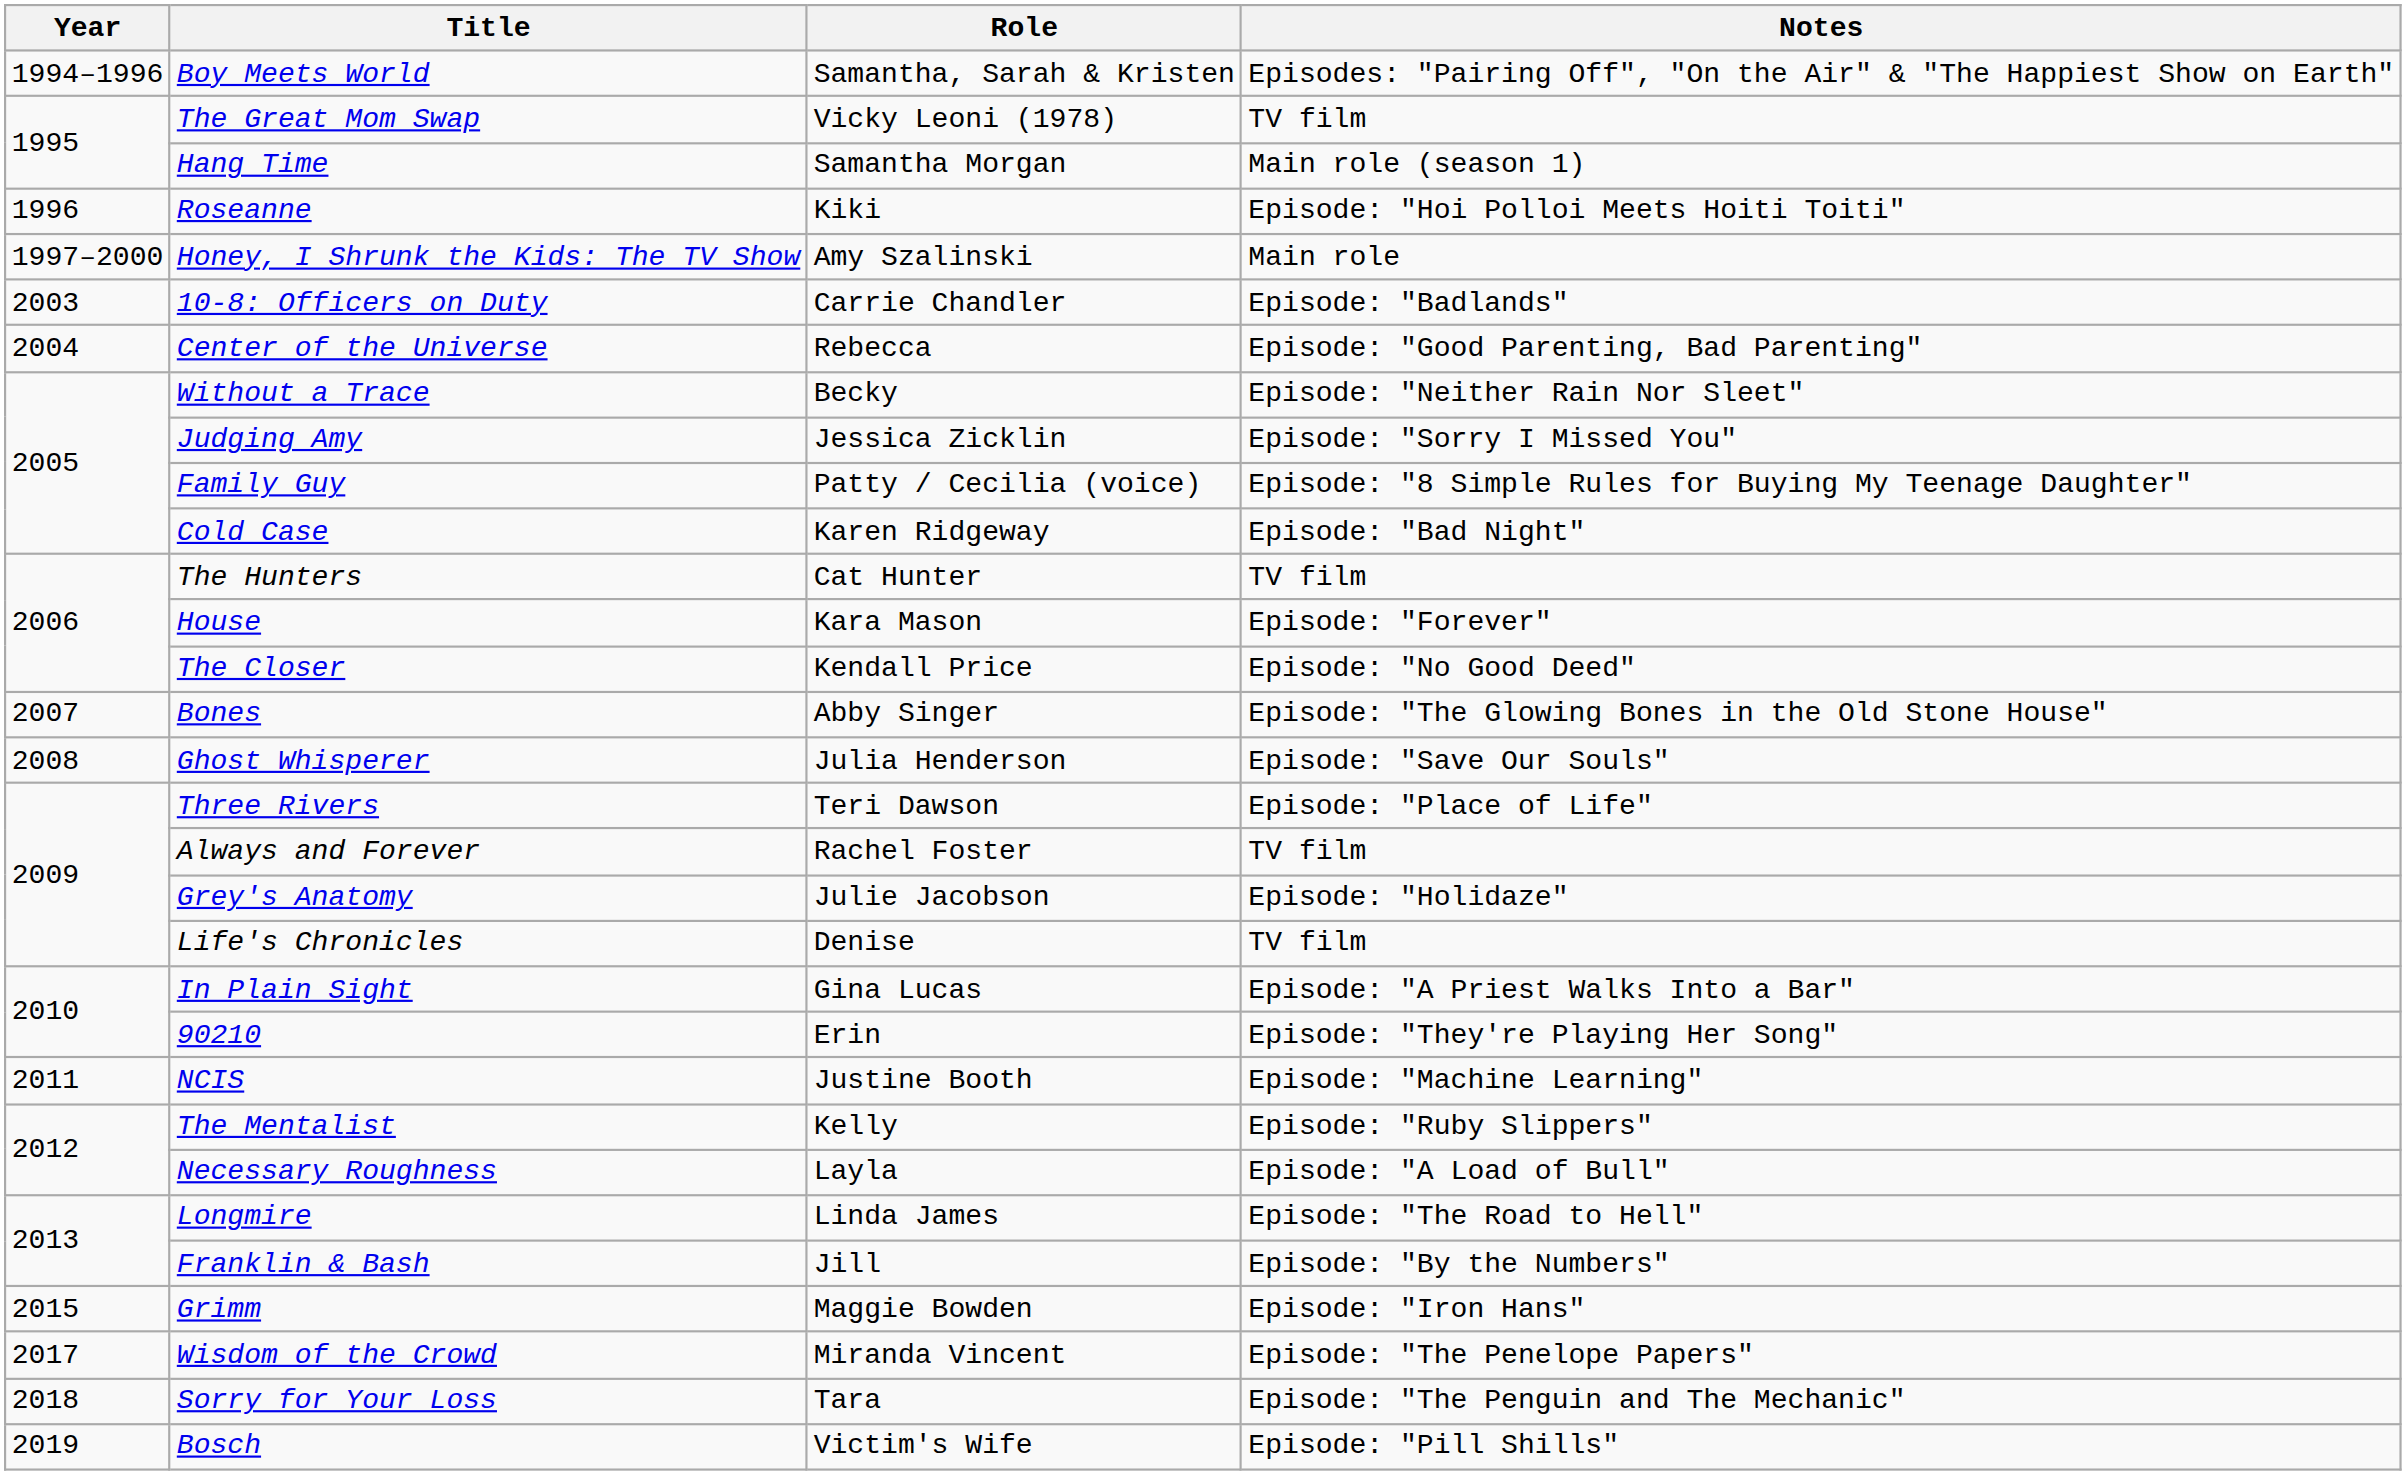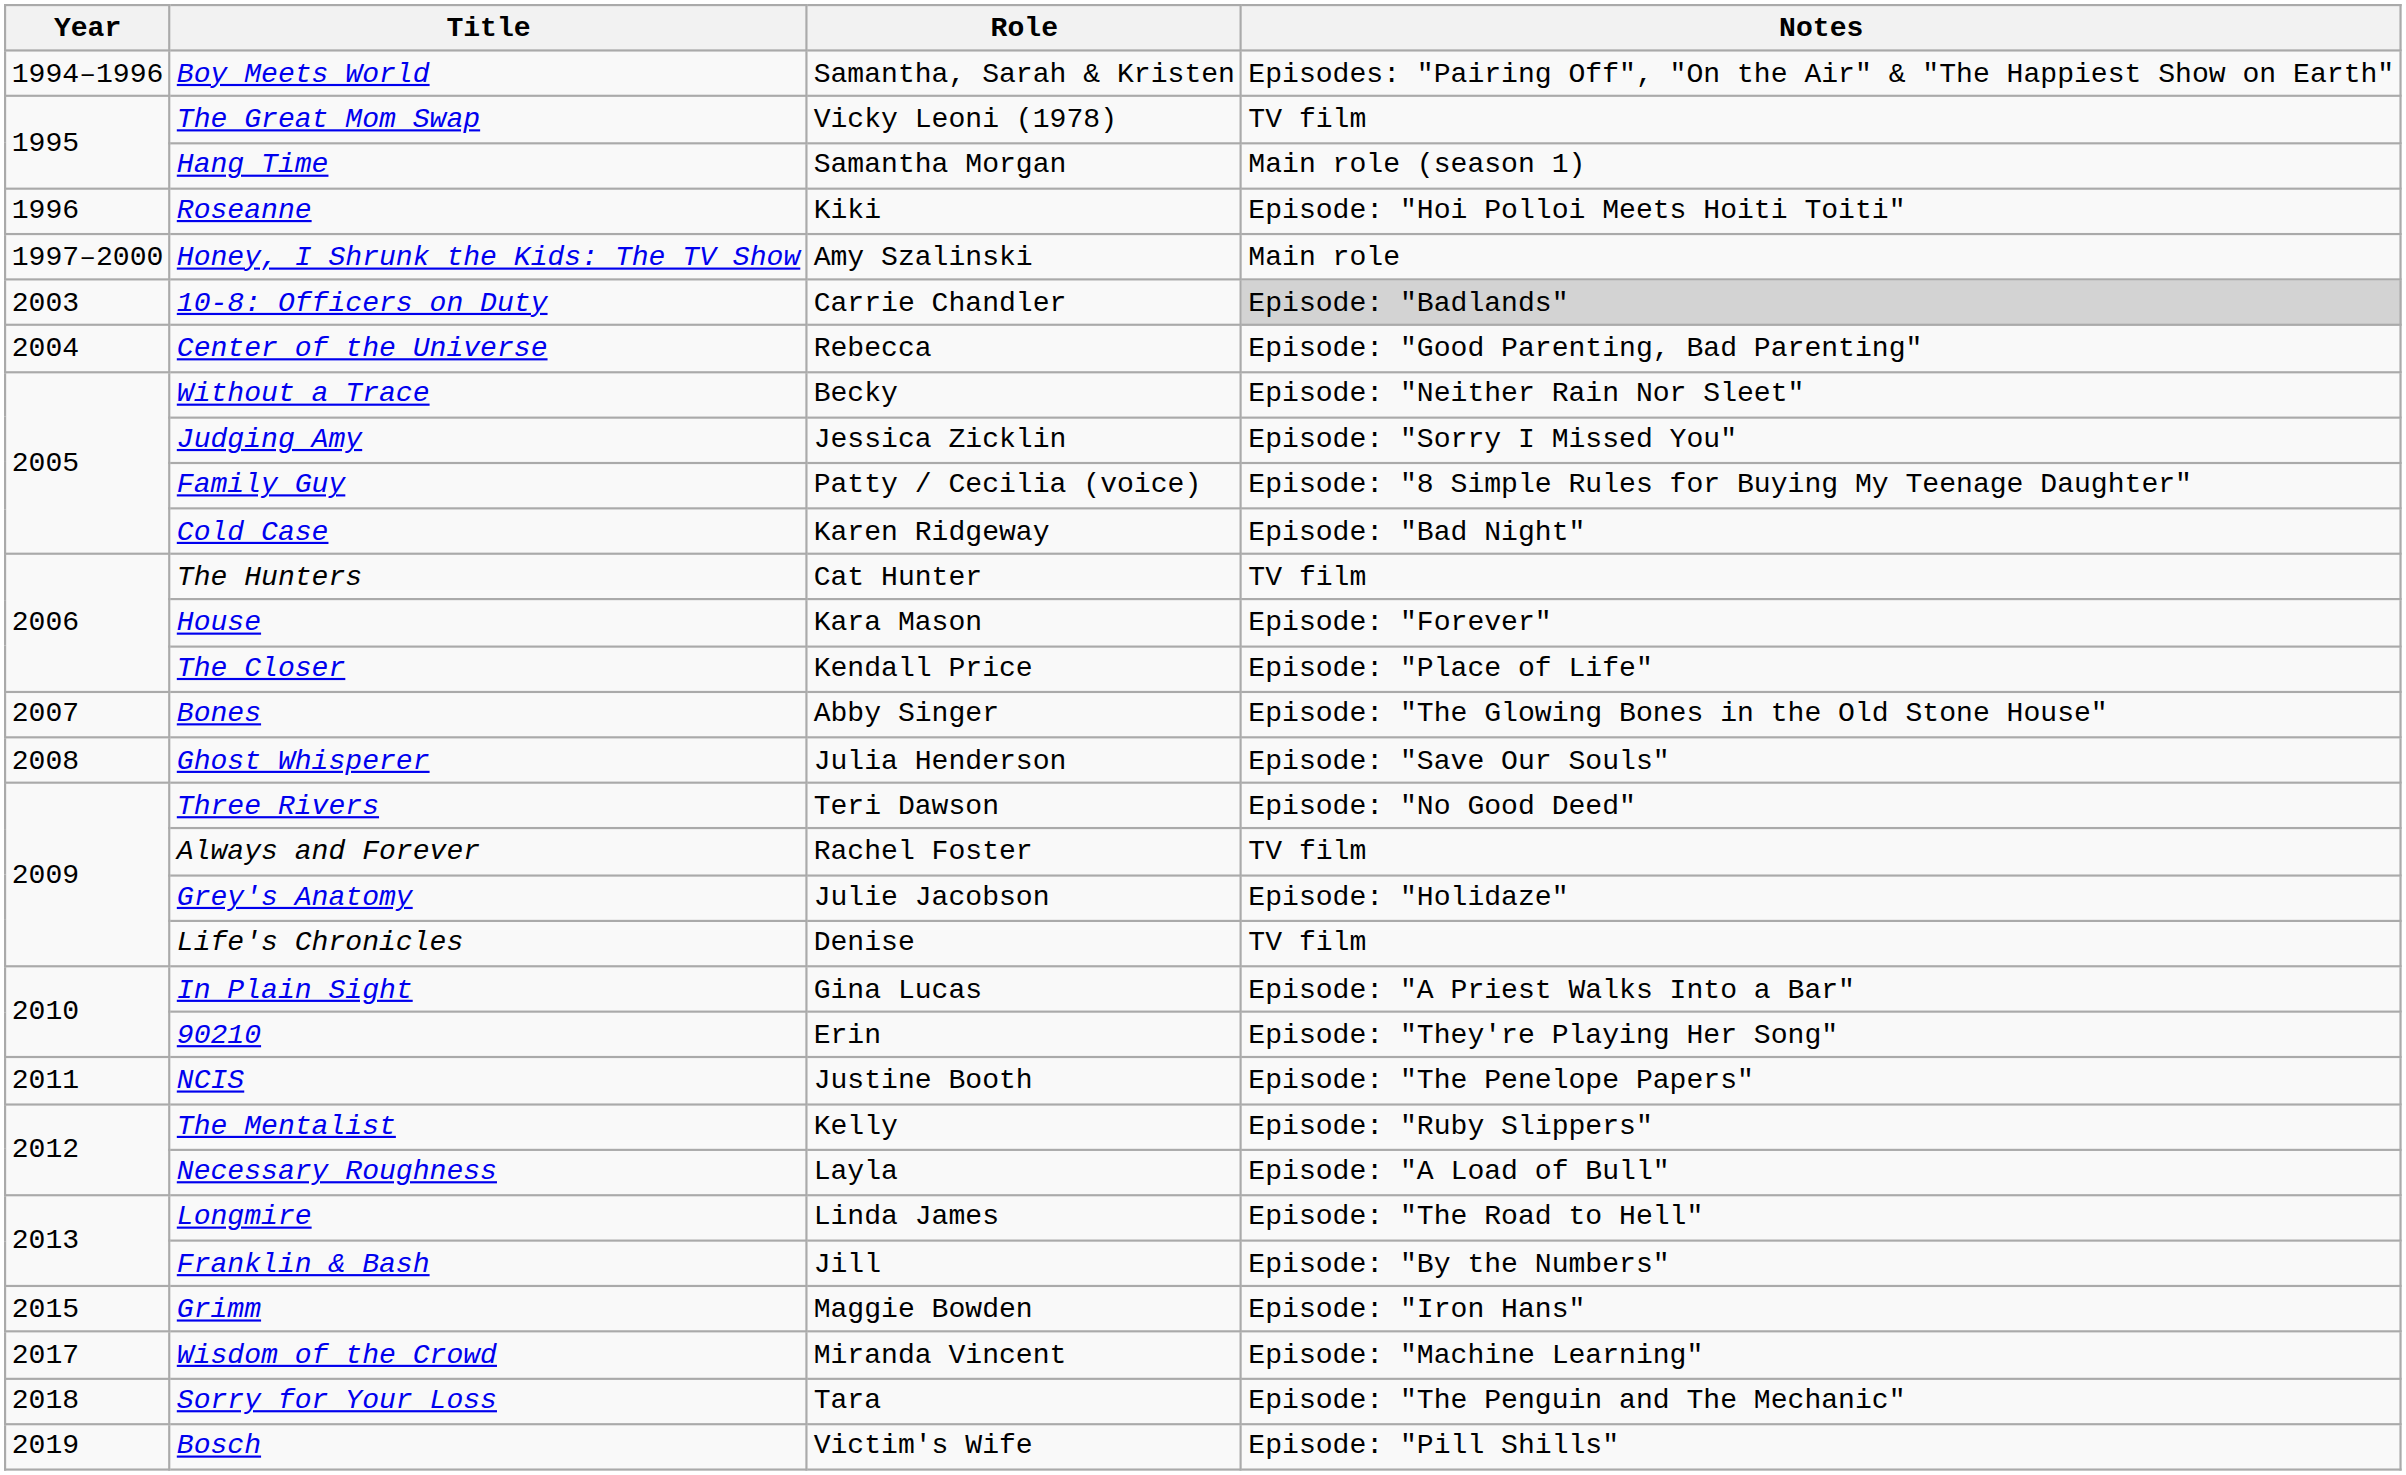10-8: Officers on Duty | Notes: no background -> lightgrey background
The Closer | Notes: Episode: "No Good Deed" -> Episode: "Place of Life"
Three Rivers | Notes: Episode: "Place of Life" -> Episode: "No Good Deed"
NCIS | Notes: Episode: "Machine Learning" -> Episode: "The Penelope Papers"
Wisdom of the Crowd | Notes: Episode: "The Penelope Papers" -> Episode: "Machine Learning"
